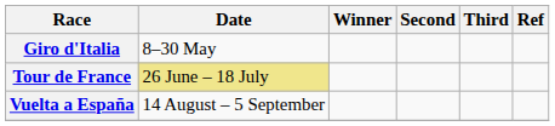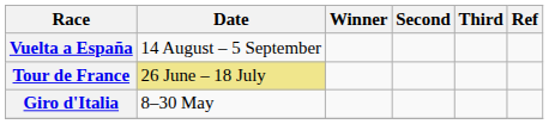rows swapped: Giro d'Italia <-> Vuelta a España
